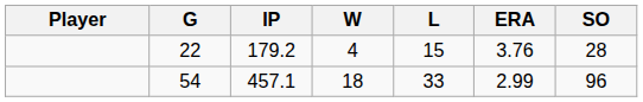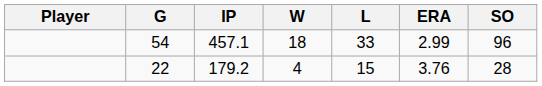rows swapped: 54 <-> 22
